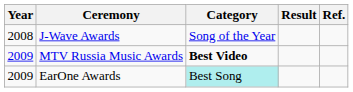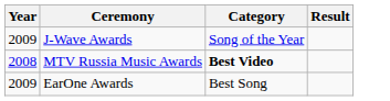- column: Ref.
J-Wave Awards | Year: 2008 -> 2009
MTV Russia Music Awards | Year: 2009 -> 2008
EarOne Awards | Category: paleturquoise background -> no background
